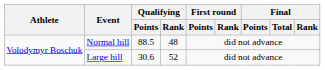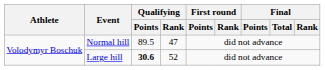Normal hill | Qualifying / Points: 88.5 -> 89.5
Normal hill | Qualifying / Rank: 48 -> 47
Large hill | Qualifying / Points: normal -> bold
